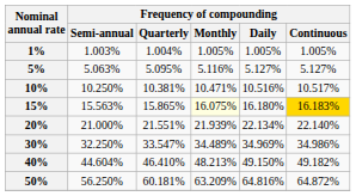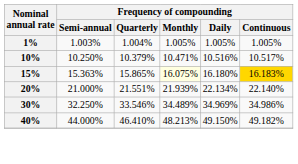- row: 5% | 5.063% | 5.095% | 5.116% | 5.127% | 5.127%
10% | Frequency of compounding / Quarterly: 10.381% -> 10.379%
15% | Frequency of compounding / Semi-annual: 15.563% -> 15.363%
30% | Frequency of compounding / Quarterly: 33.547% -> 33.546%
40% | Frequency of compounding / Semi-annual: 44.604% -> 44.000%
- row: 50% | 56.250% | 60.181% | 63.209% | 64.816% | 64.872%
